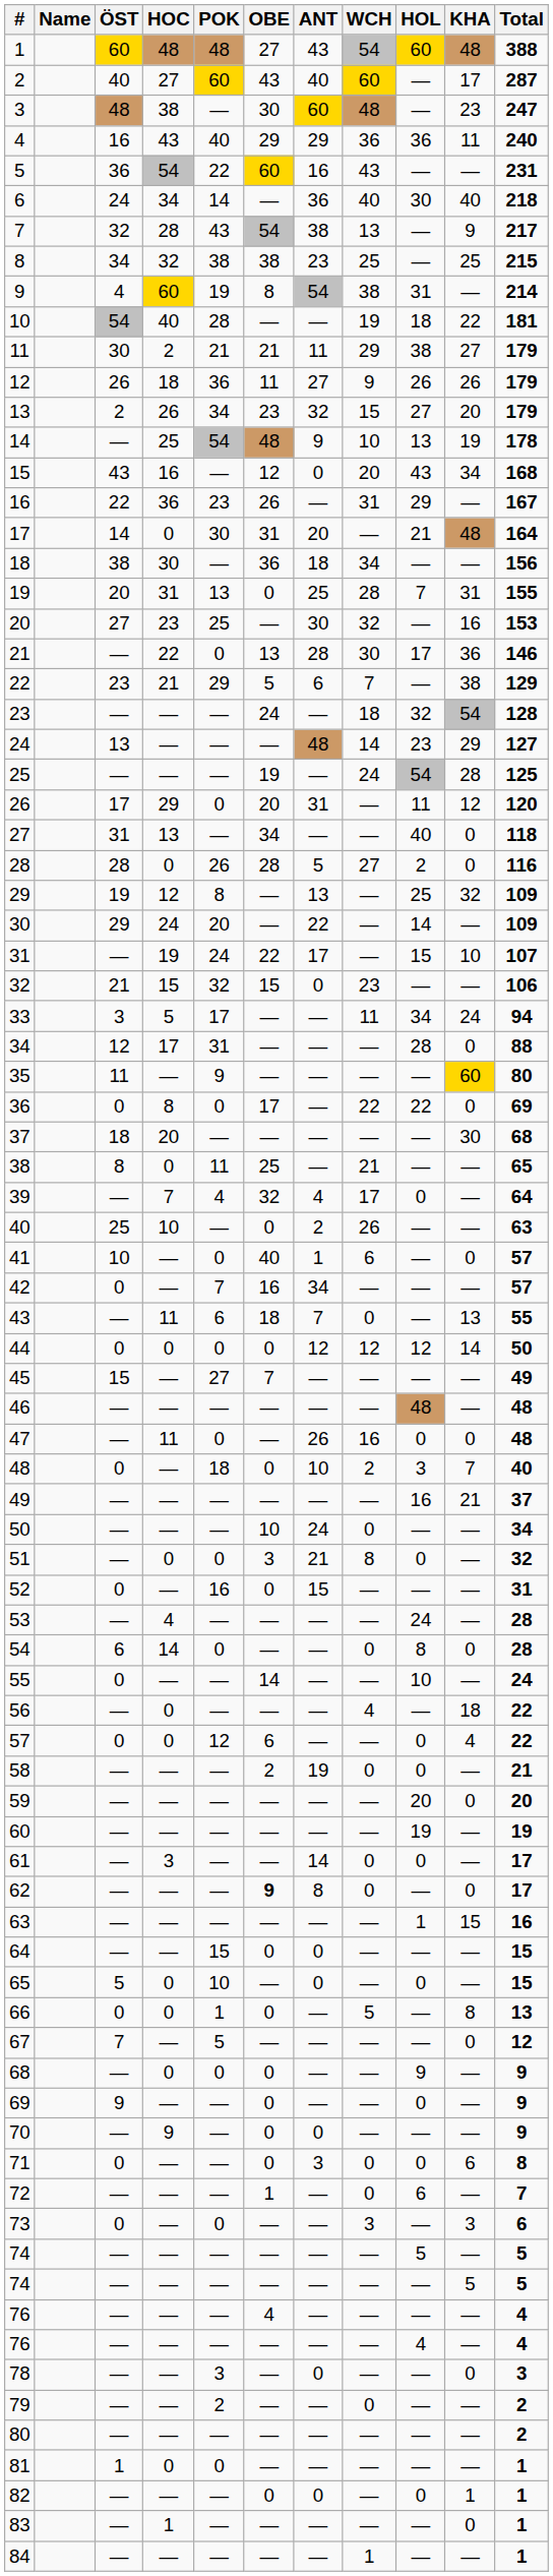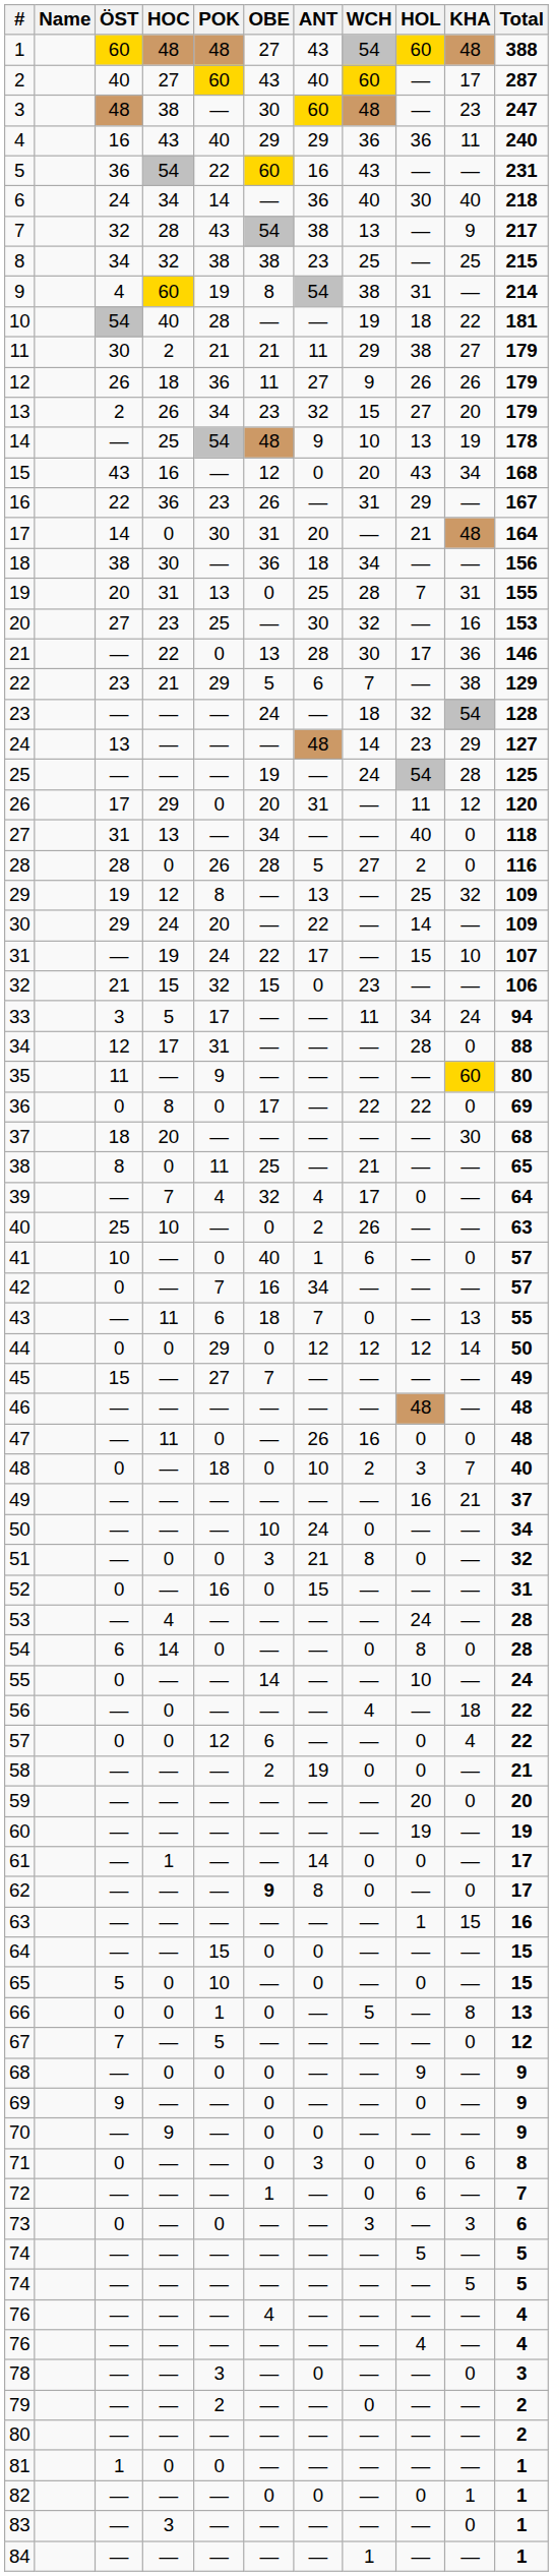44 | POK: 0 -> 29
61 | HOC: 3 -> 1
83 | HOC: 1 -> 3
